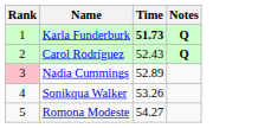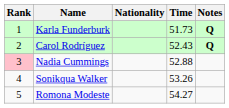+ column: Nationality
Karla Funderburk | Time: bold -> normal
Nadia Cummings | Time: 52.89 -> 52.88
